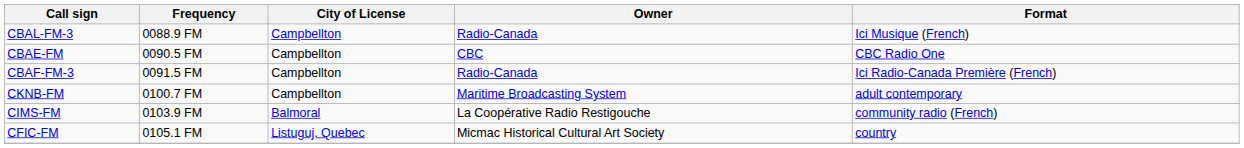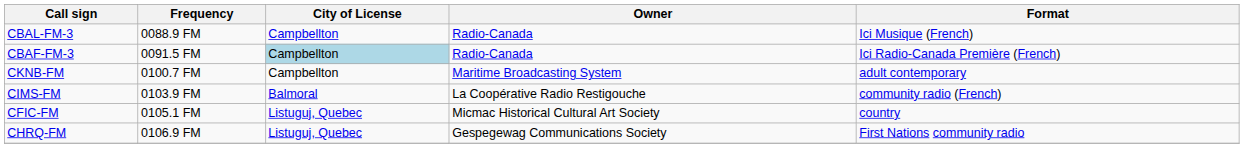- row: CBAE-FM | 0090.5 FM | Campbellton | CBC | CBC Radio One
CBAF-FM-3 | City of License: no background -> lightblue background
+ row: CHRQ-FM | 0106.9 FM | Listuguj, Quebec | Gespegewag Communications Society | First Nations community radio
